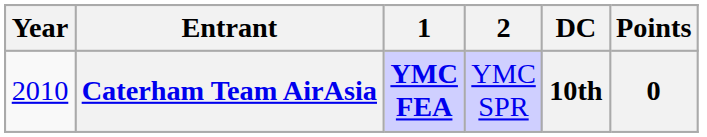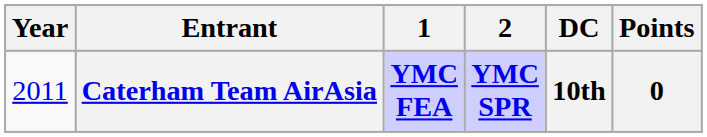Caterham Team AirAsia | Year: 2010 -> 2011
Caterham Team AirAsia | 2: normal -> bold
